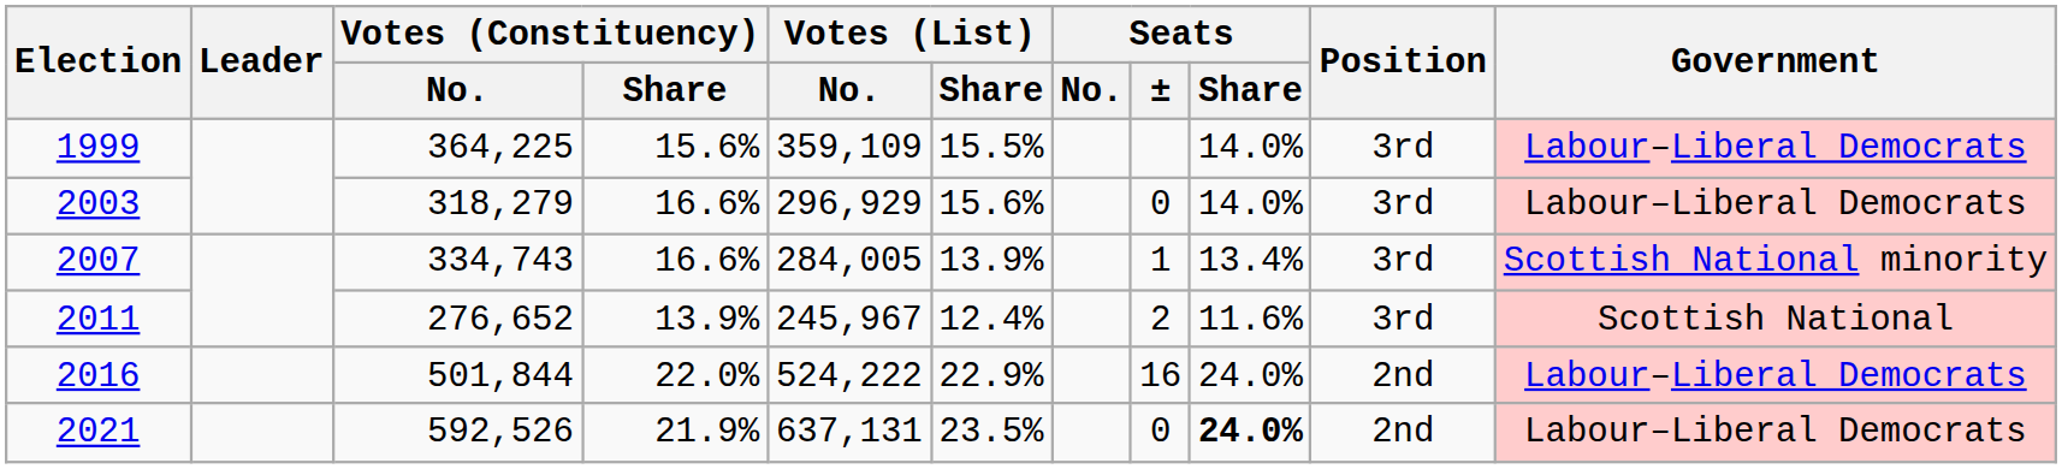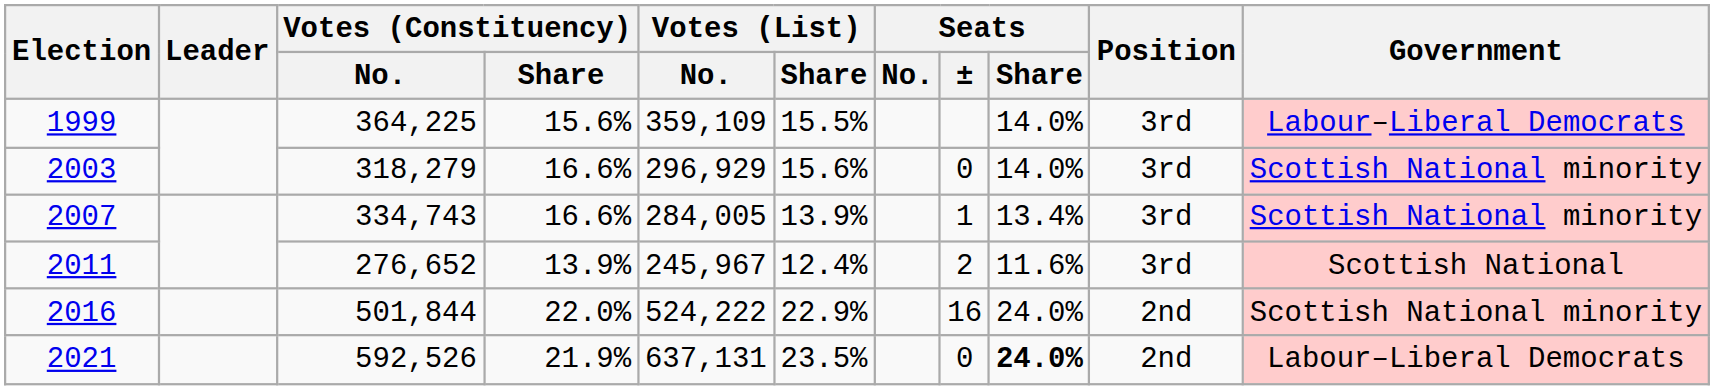2003 | Government: Labour–Liberal Democrats -> Scottish National minority
2016 | Government: Labour–Liberal Democrats -> Scottish National minority
